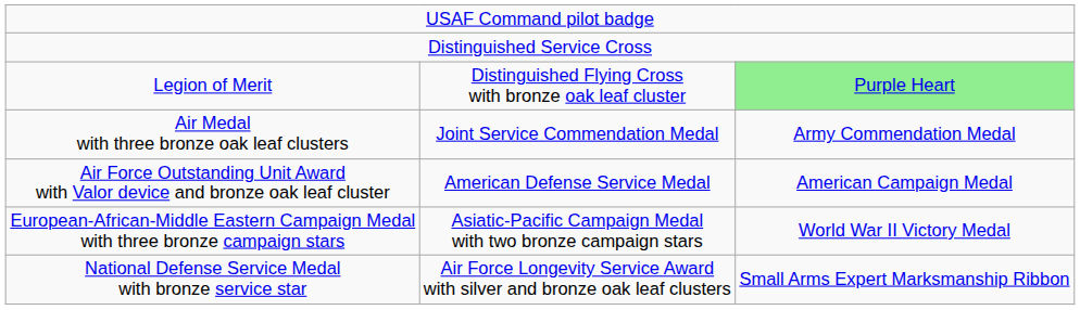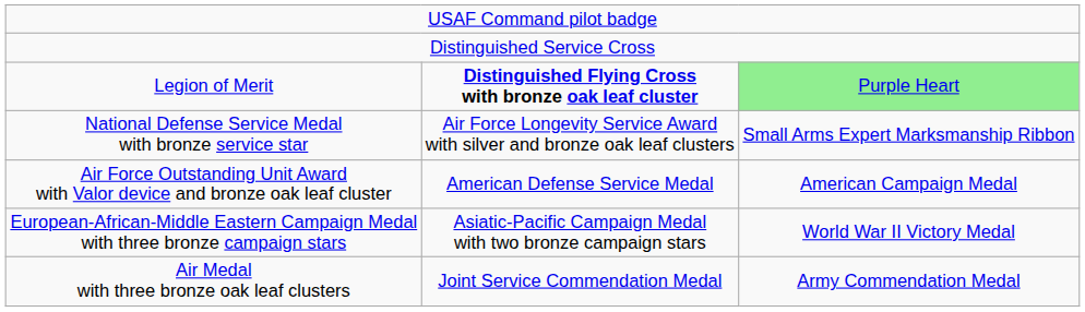Legion of Merit | column 2: normal -> bold
rows swapped: Air Medal with three bronze oak leaf clusters <-> National Defense Service Medal with bronze service star
